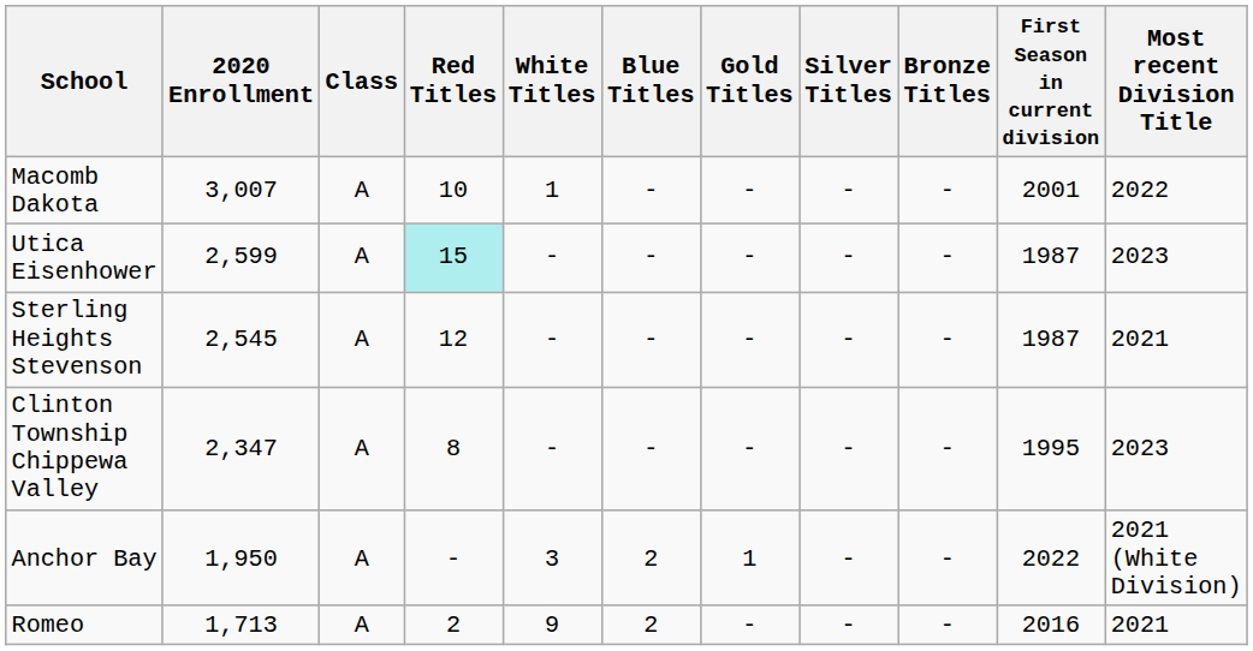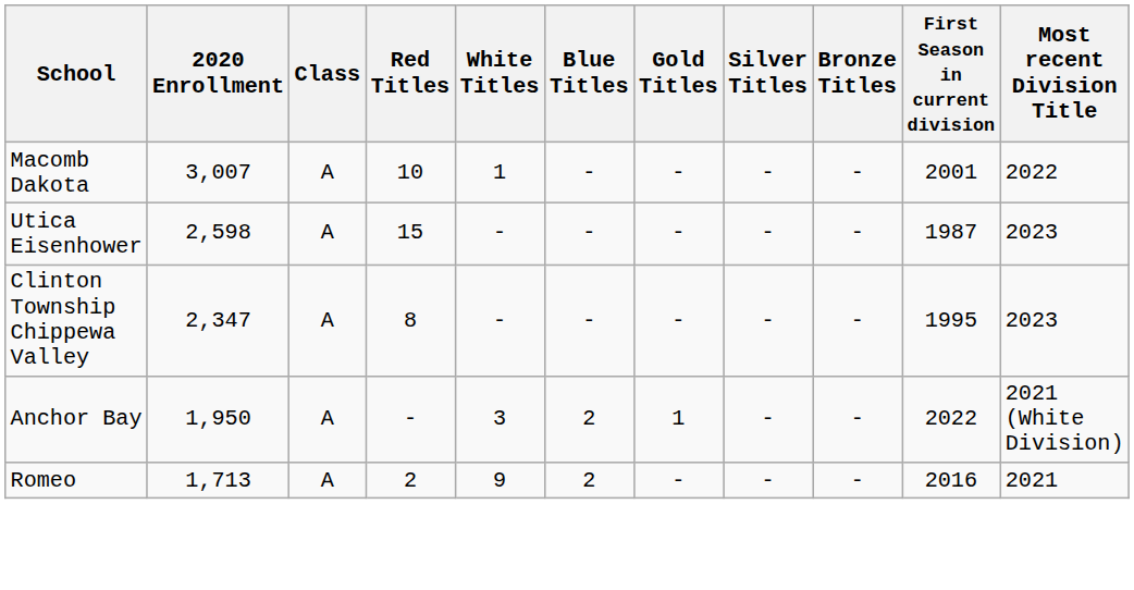Utica Eisenhower | 2020 Enrollment: 2,599 -> 2,598
Utica Eisenhower | Red Titles: paleturquoise background -> no background
- row: Sterling Heights Stevenson | 2,545 | A | 12 | - | - | - | - | - | 1987 | 2021
